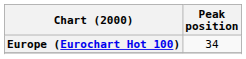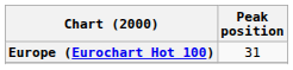Europe (Eurochart Hot 100) | Peak position: 34 -> 31
